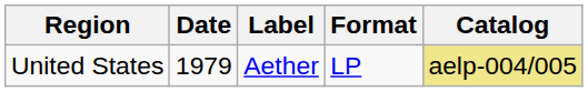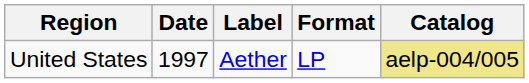United States | Date: 1979 -> 1997
